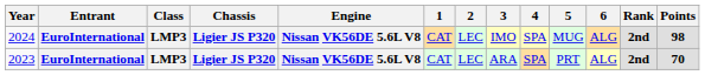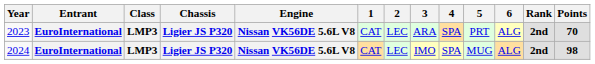rows swapped: 2023 <-> 2024
